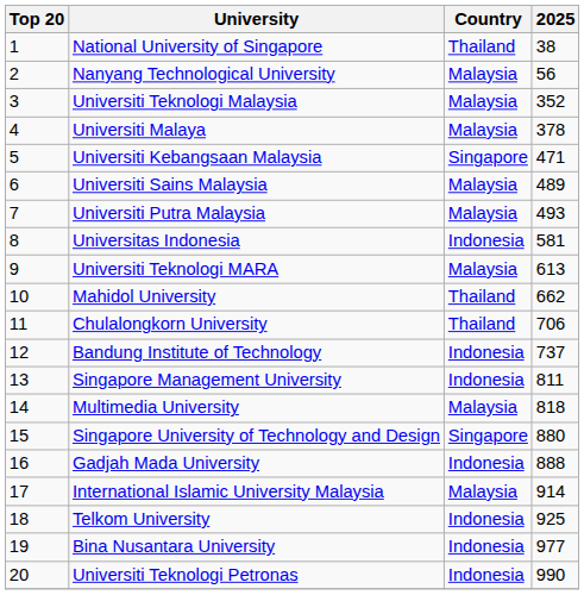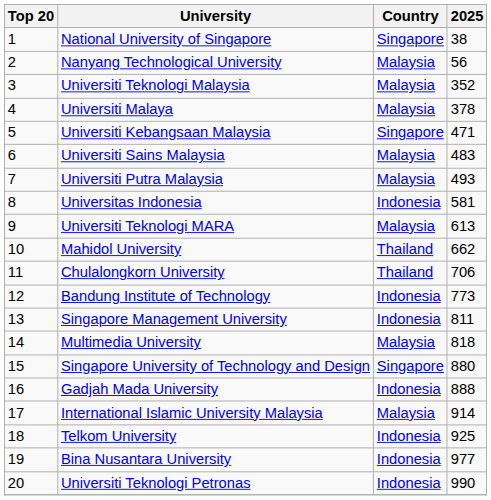National University of Singapore | Country: Thailand -> Singapore
Universiti Sains Malaysia | 2025: 489 -> 483
Bandung Institute of Technology | 2025: 737 -> 773
